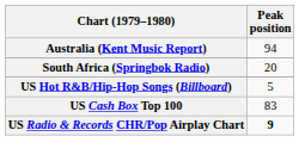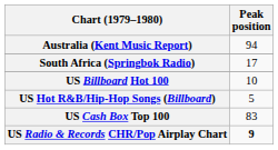South Africa (Springbok Radio) | Peak position: 20 -> 17
+ row: US Billboard Hot 100 | 10
